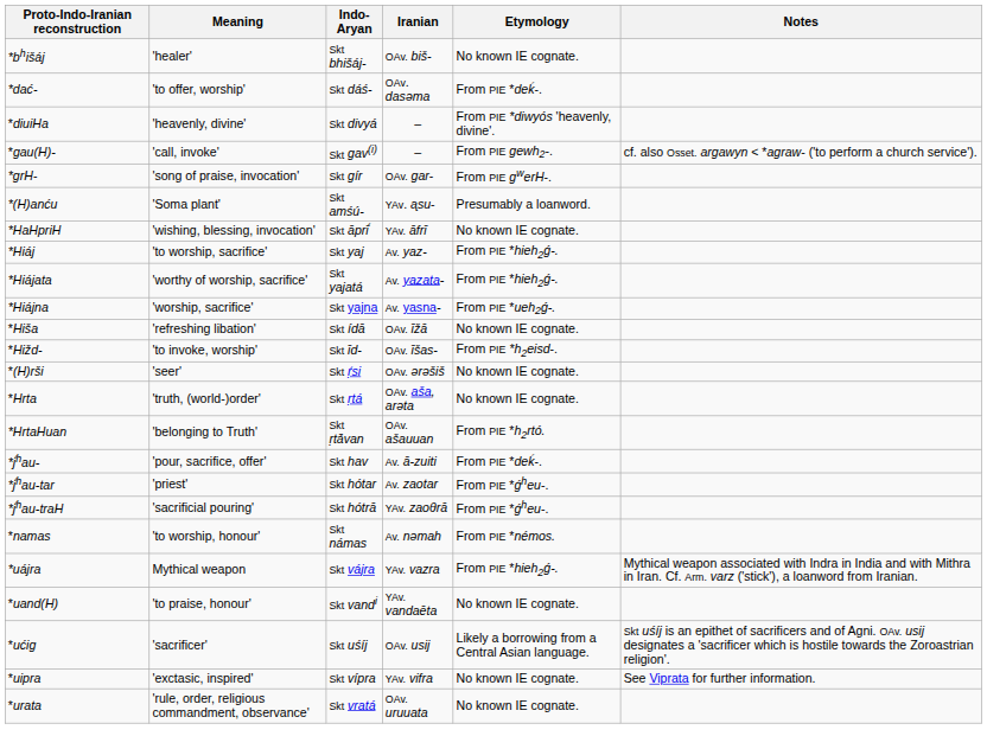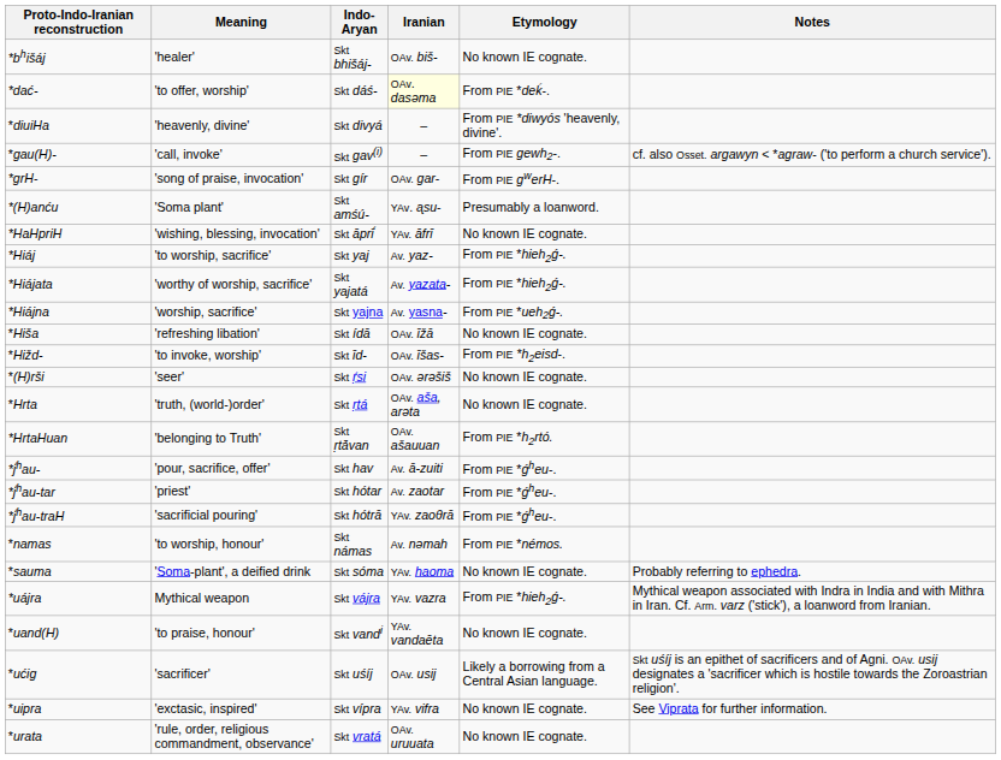*dać- | Iranian: no background -> lightyellow background
*j́hau- | Etymology: From PIE *deḱ-. -> From PIE *ǵheu-.
+ row: *sauma | 'Soma-plant', a deified drink | Skt sóma | YAv. haoma | No known IE cognate. | Probably referring to ephedra.
